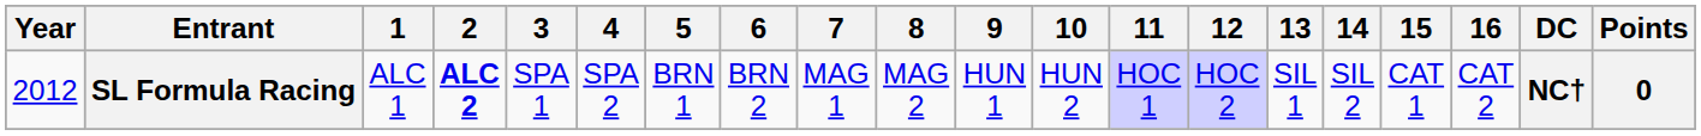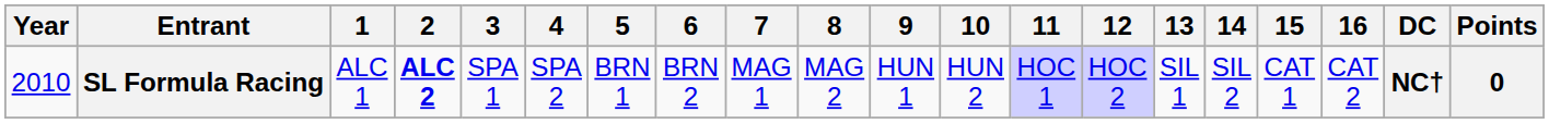SL Formula Racing | Year: 2012 -> 2010
